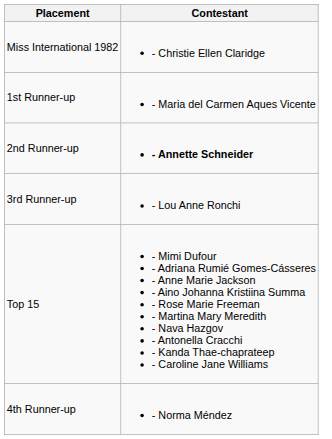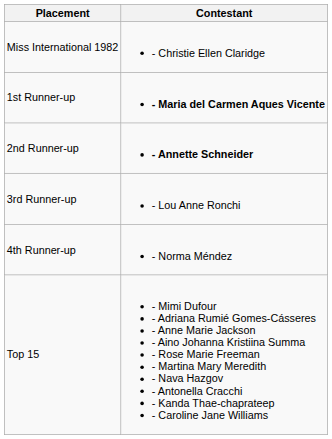1st Runner-up | Contestant: normal -> bold
rows swapped: 4th Runner-up <-> Top 15
